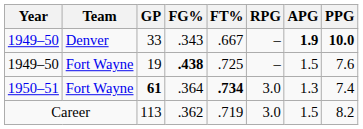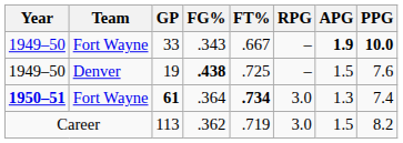33 | Team: Denver -> Fort Wayne
19 | Team: Fort Wayne -> Denver
61 | Year: normal -> bold
